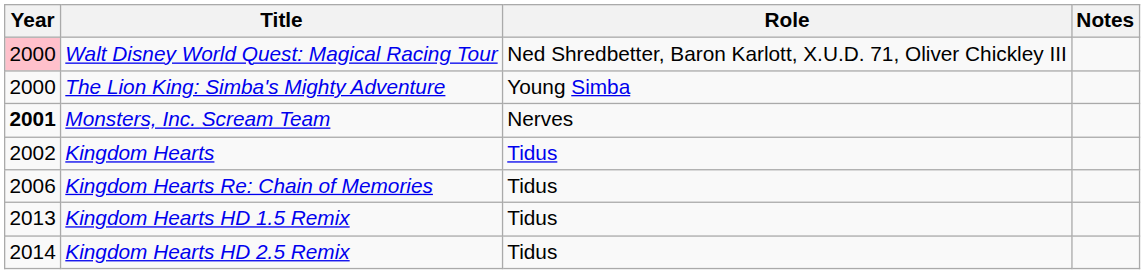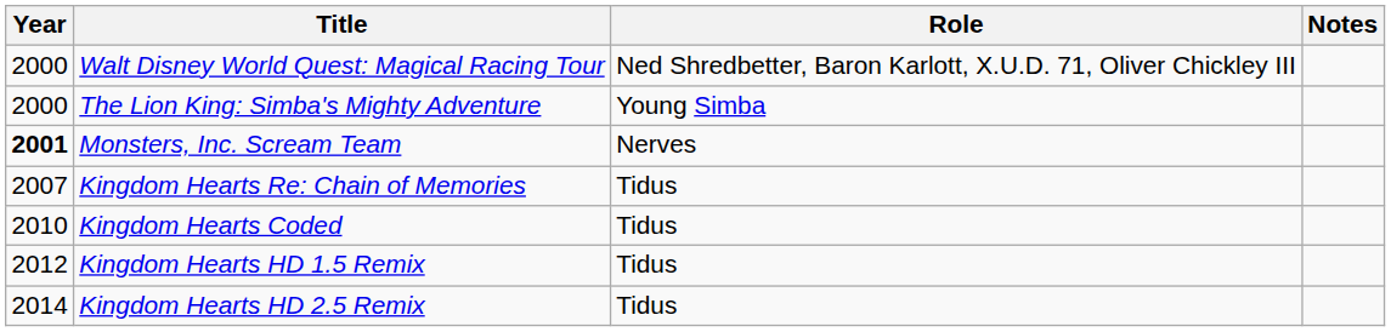Walt Disney World Quest: Magical Racing Tour | Year: pink background -> no background
- row: 2002 | Kingdom Hearts | Tidus
Kingdom Hearts Re: Chain of Memories | Year: 2006 -> 2007
+ row: 2010 | Kingdom Hearts Coded | Tidus
Kingdom Hearts HD 1.5 Remix | Year: 2013 -> 2012
